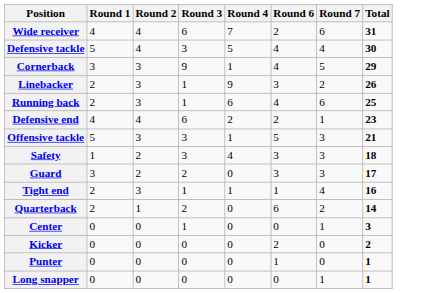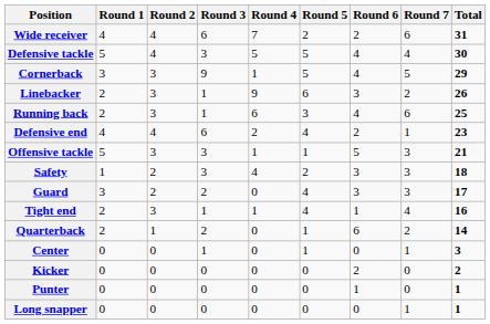+ column: Round 5 | 2 | 5 | 5 | 6 | 3 | 4 | 1 | 2 | 4 | 4 | 1 | 1 | 0 | 0 | 0
